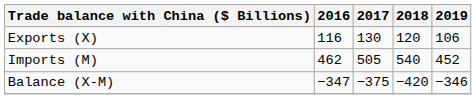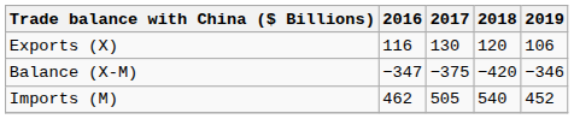rows swapped: Imports (M) <-> Balance (X-M)
